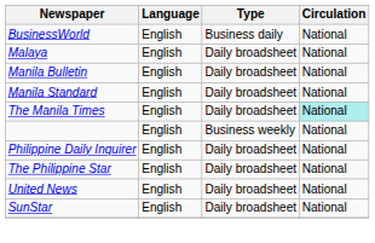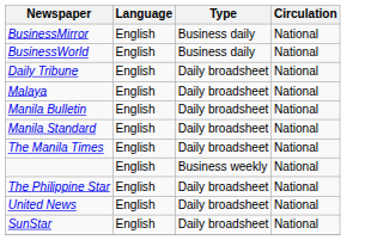+ row: BusinessMirror | English | Business daily | National
+ row: Daily Tribune | English | Daily broadsheet | National
The Manila Times | Circulation: paleturquoise background -> no background
- row: Philippine Daily Inquirer | English | Daily broadsheet | National
